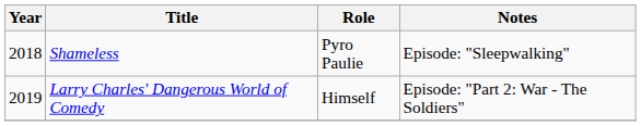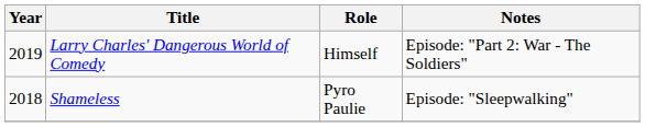rows swapped: Shameless <-> Larry Charles' Dangerous World of Comedy
